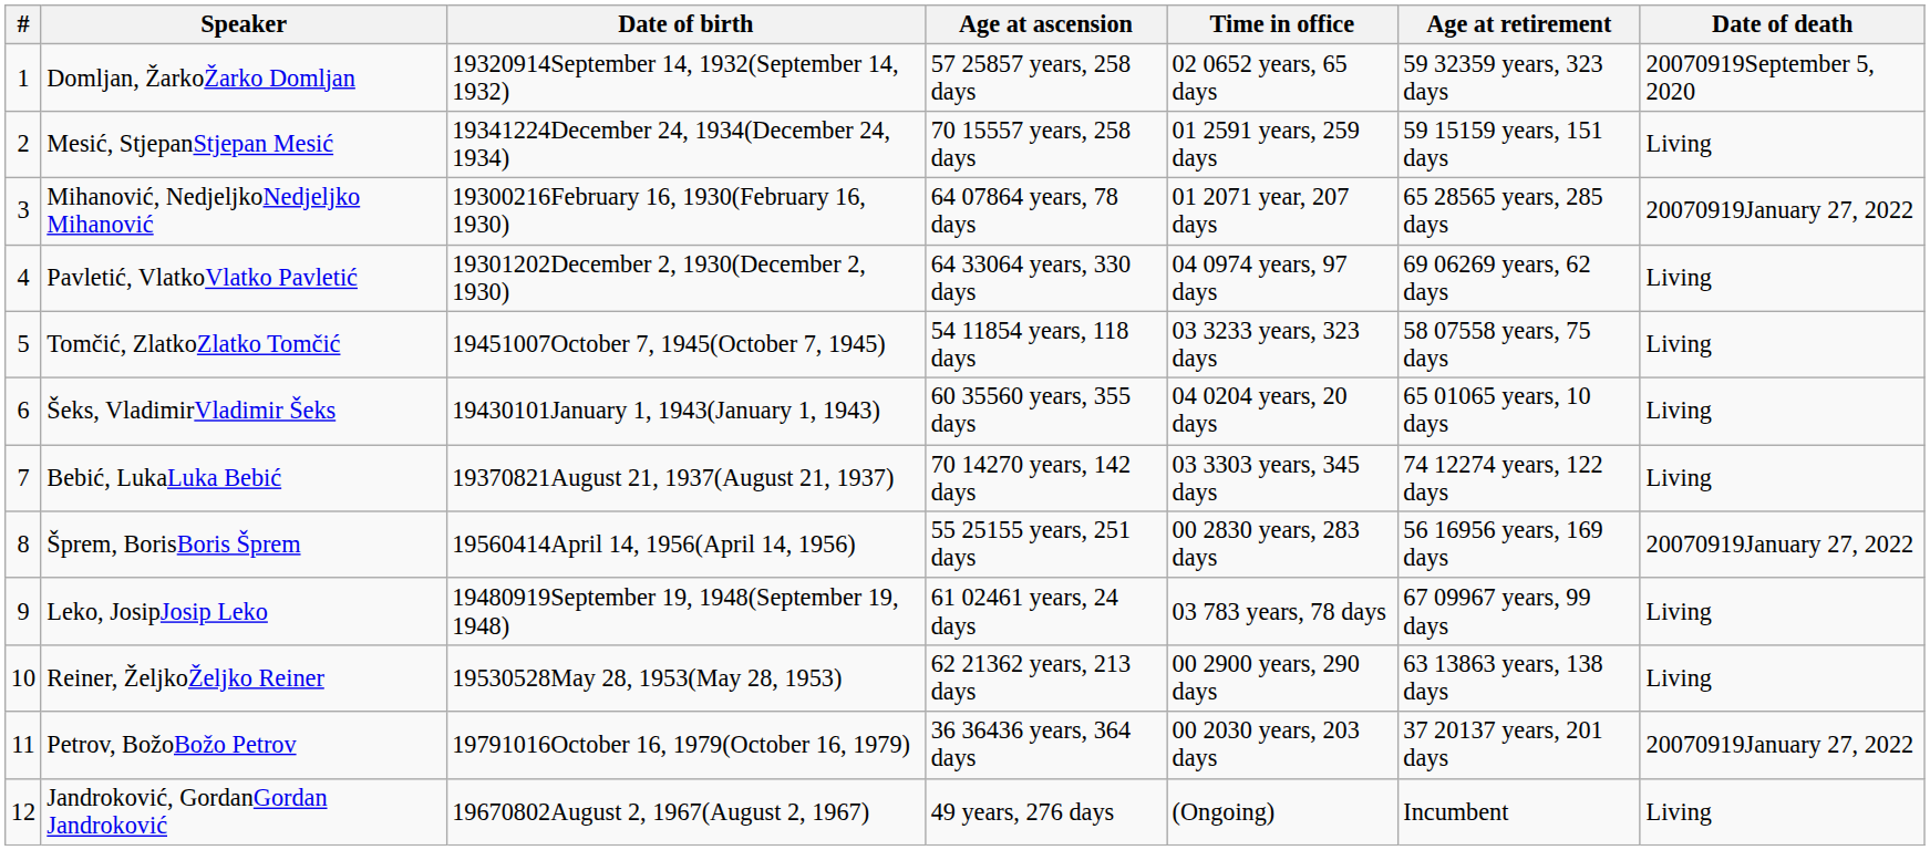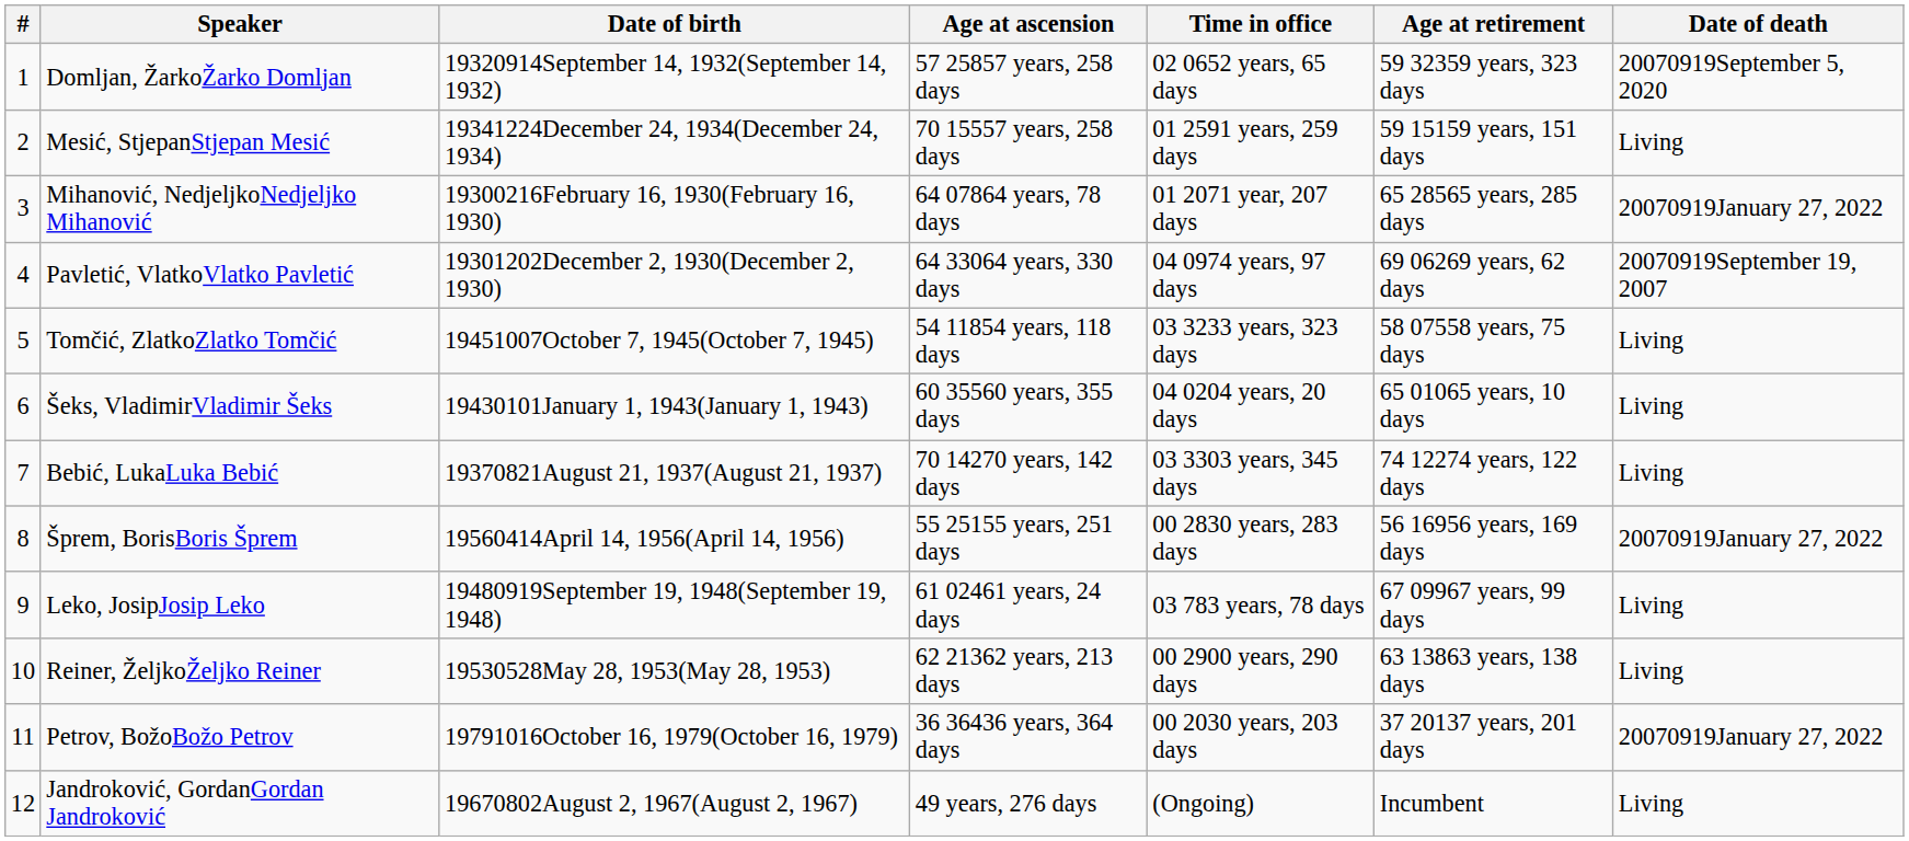Pavletić, VlatkoVlatko Pavletić | Date of death: Living -> 20070919September 19, 2007
